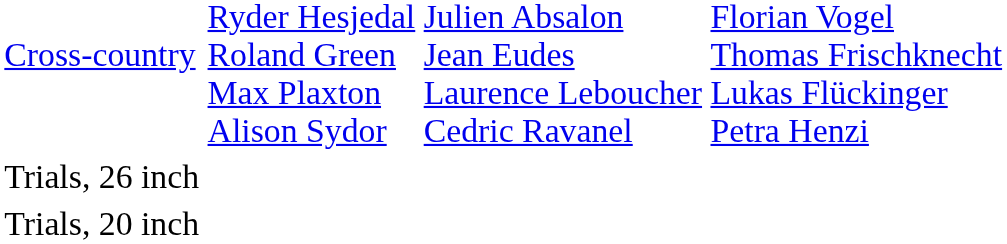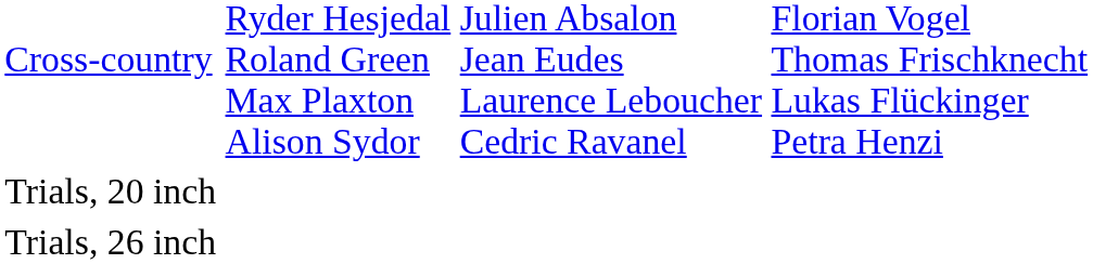rows swapped: Trials, 20 inch <-> Trials, 26 inch
